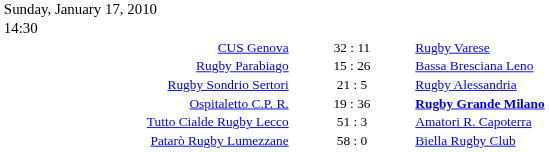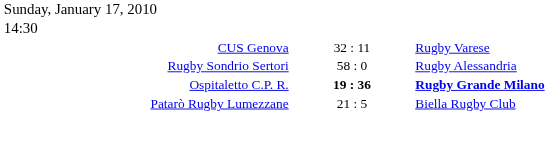- row: Rugby Parabiago | 15 : 26 | Bassa Bresciana Leno
Rugby Sondrio Sertori | column 2: 21 : 5 -> 58 : 0
Ospitaletto C.P. R. | column 2: normal -> bold
- row: Tutto Cialde Rugby Lecco | 51 : 3 | Amatori R. Capoterra
Patarò Rugby Lumezzane | column 2: 58 : 0 -> 21 : 5
